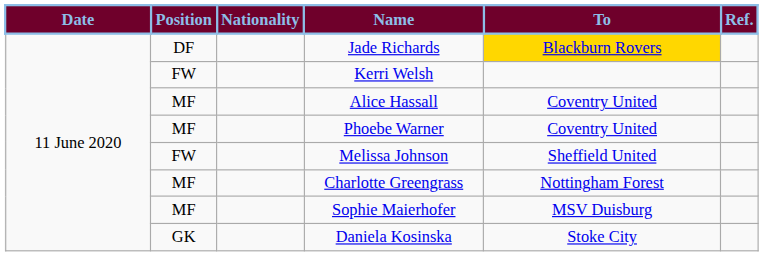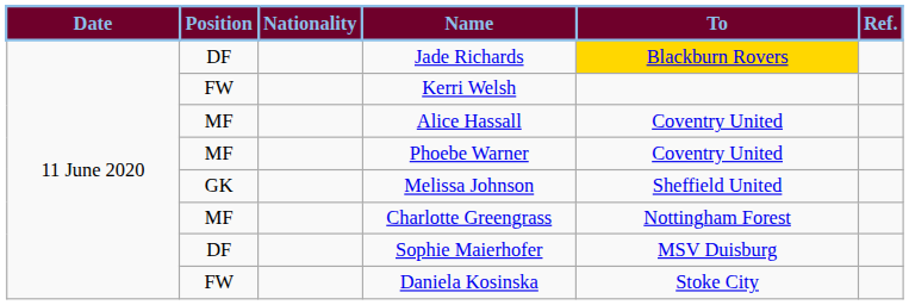Melissa Johnson | Position: FW -> GK
Sophie Maierhofer | Position: MF -> DF
Daniela Kosinska | Position: GK -> FW
